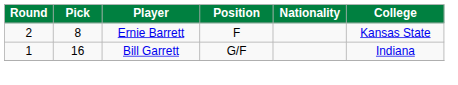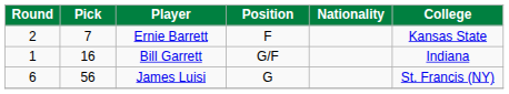Ernie Barrett | Pick: 8 -> 7
+ row: 6 | 56 | James Luisi | G | St. Francis (NY)
